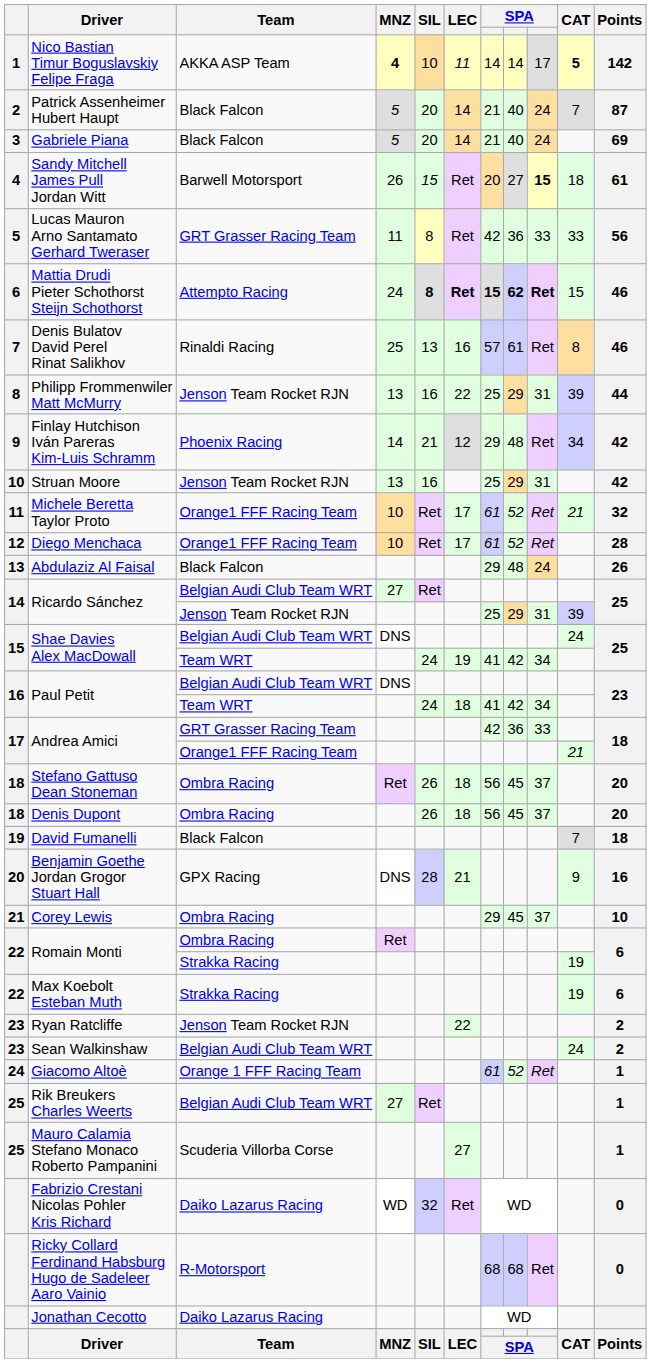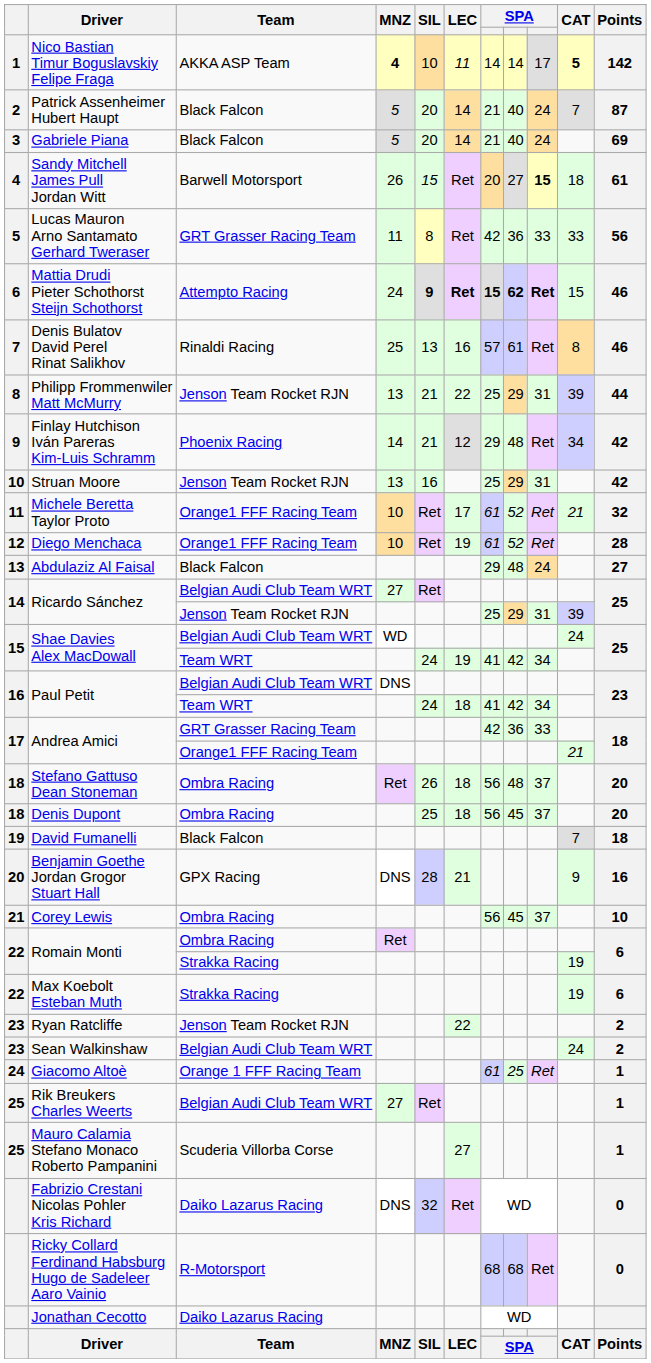Mattia Drudi Pieter Schothorst Steijn Schothorst | SIL: 8 -> 9
Philipp Frommenwiler Matt McMurry | SIL: 16 -> 21
Diego Menchaca | LEC: 17 -> 19
Abdulaziz Al Faisal | Points: 26 -> 27
Shae Davies Alex MacDowall / Belgian Audi Club Team WRT | MNZ: DNS -> WD
Stefano Gattuso Dean Stoneman | column 8: 45 -> 48
Denis Dupont | SIL: 26 -> 25
Corey Lewis | column 7: 29 -> 56
Giacomo Altoè | column 8: 52 -> 25
Fabrizio Crestani Nicolas Pohler Kris Richard | MNZ: WD -> DNS
